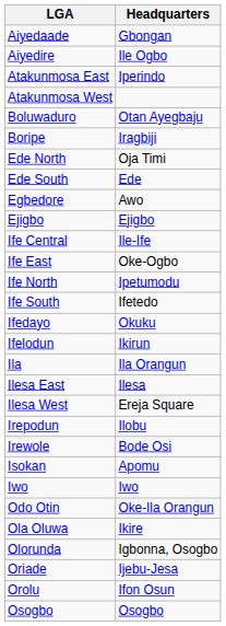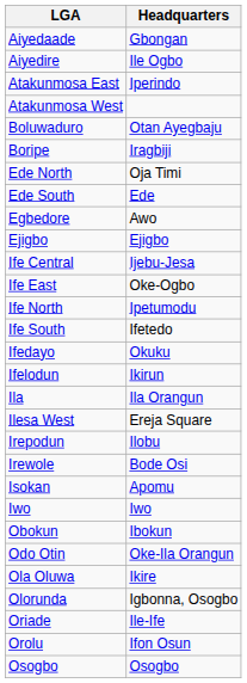Ife Central | Headquarters: Ile-Ife -> Ijebu-Jesa
- row: Ilesa East | Ilesa
+ row: Obokun | Ibokun
Oriade | Headquarters: Ijebu-Jesa -> Ile-Ife
